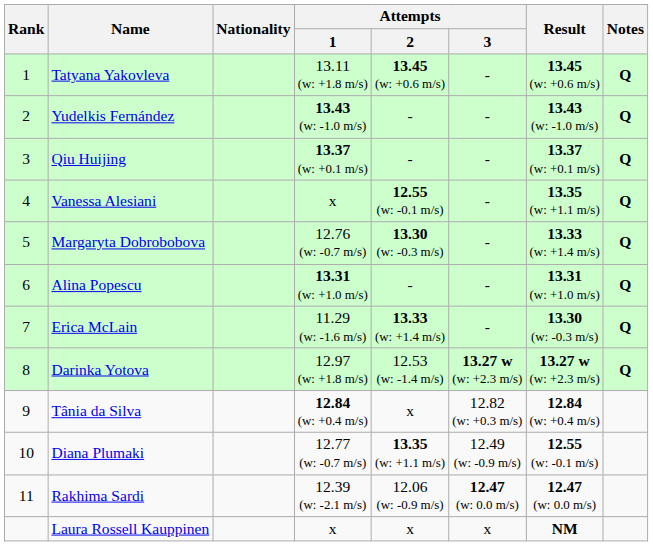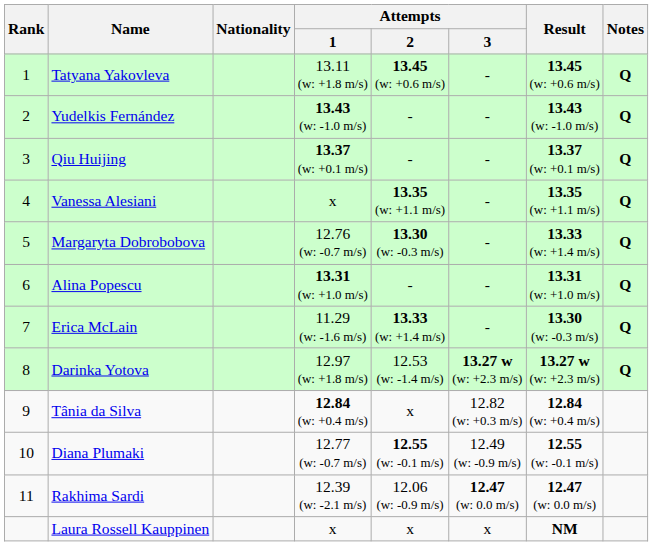Vanessa Alesiani | Attempts / 2: 12.55 (w: -0.1 m/s) -> 13.35 (w: +1.1 m/s)
Diana Plumaki | Attempts / 2: 13.35 (w: +1.1 m/s) -> 12.55 (w: -0.1 m/s)
